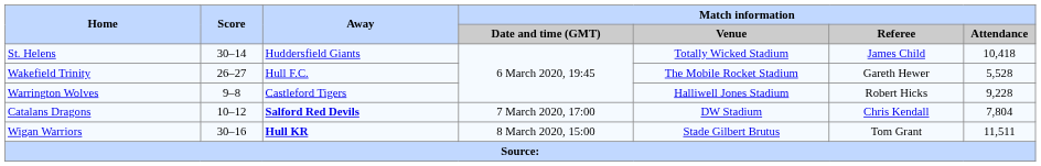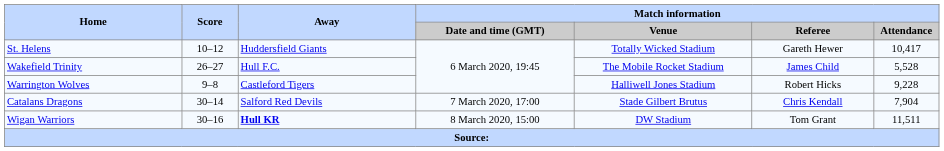St. Helens | Score: 30–14 -> 10–12
St. Helens | Match information / Referee: James Child -> Gareth Hewer
St. Helens | Match information / Attendance: 10,418 -> 10,417
Wakefield Trinity | Match information / Referee: Gareth Hewer -> James Child
Catalans Dragons | Score: 10–12 -> 30–14
Catalans Dragons | Away: bold -> normal
Catalans Dragons | Match information / Venue: DW Stadium -> Stade Gilbert Brutus
Catalans Dragons | Match information / Attendance: 7,804 -> 7,904
Wigan Warriors | Match information / Venue: Stade Gilbert Brutus -> DW Stadium
